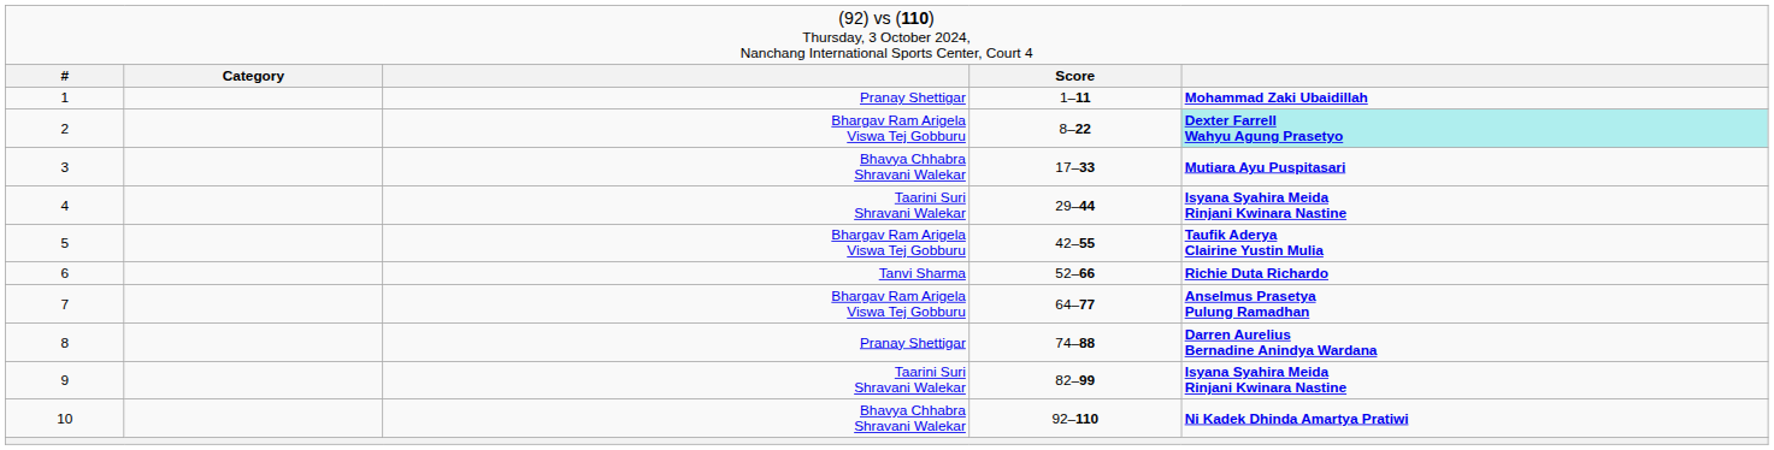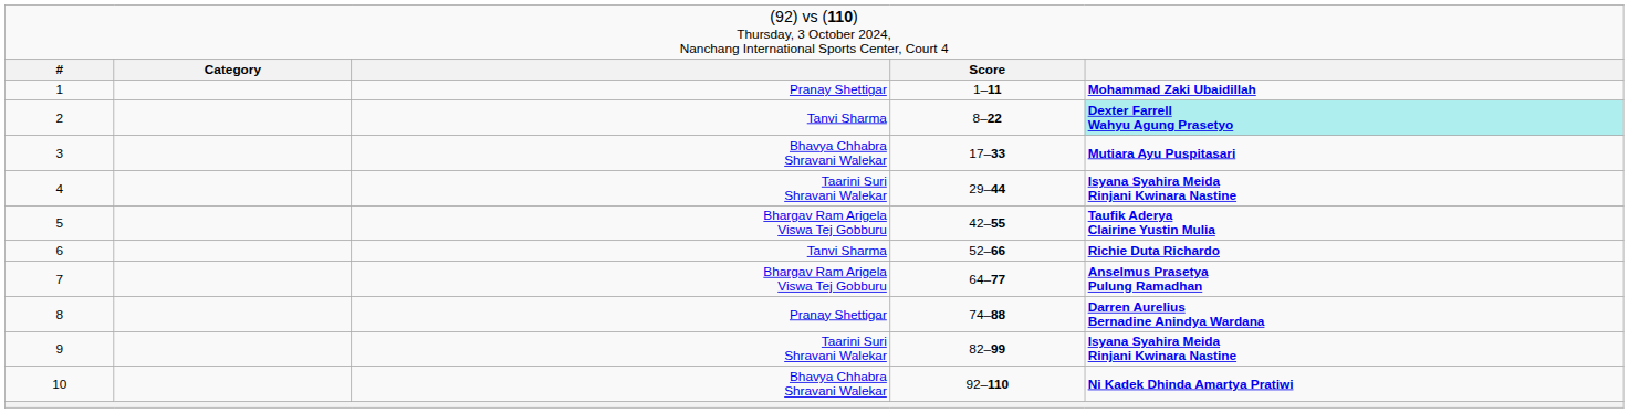2 | column 3: Bhargav Ram Arigela Viswa Tej Gobburu -> Tanvi Sharma
